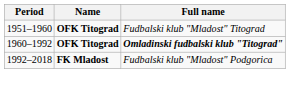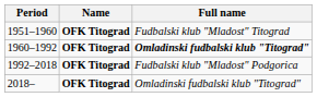1992–2018 | Name: FK Mladost -> OFK Titograd
+ row: 2018– | OFK Titograd | Omladinski fudbalski klub "Titograd"
